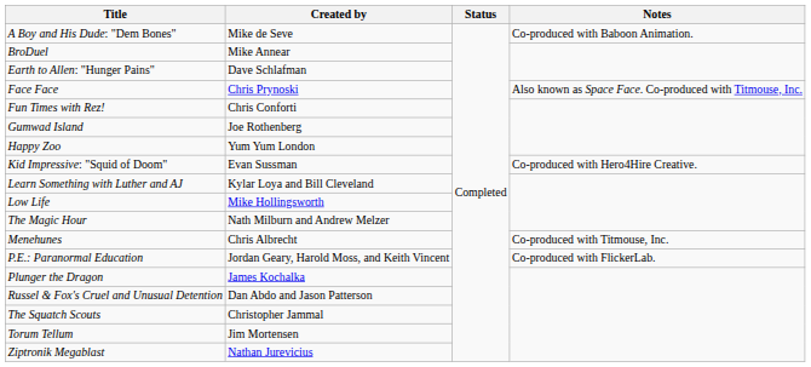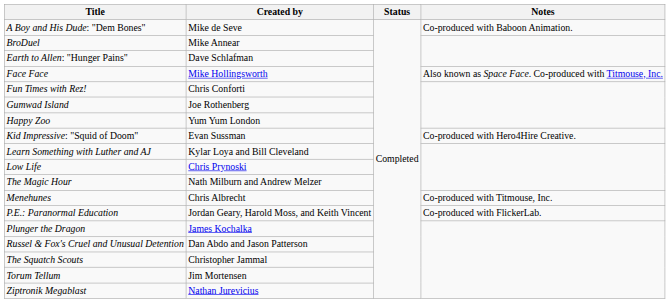Face Face | Created by: Chris Prynoski -> Mike Hollingsworth
Low Life | Created by: Mike Hollingsworth -> Chris Prynoski
